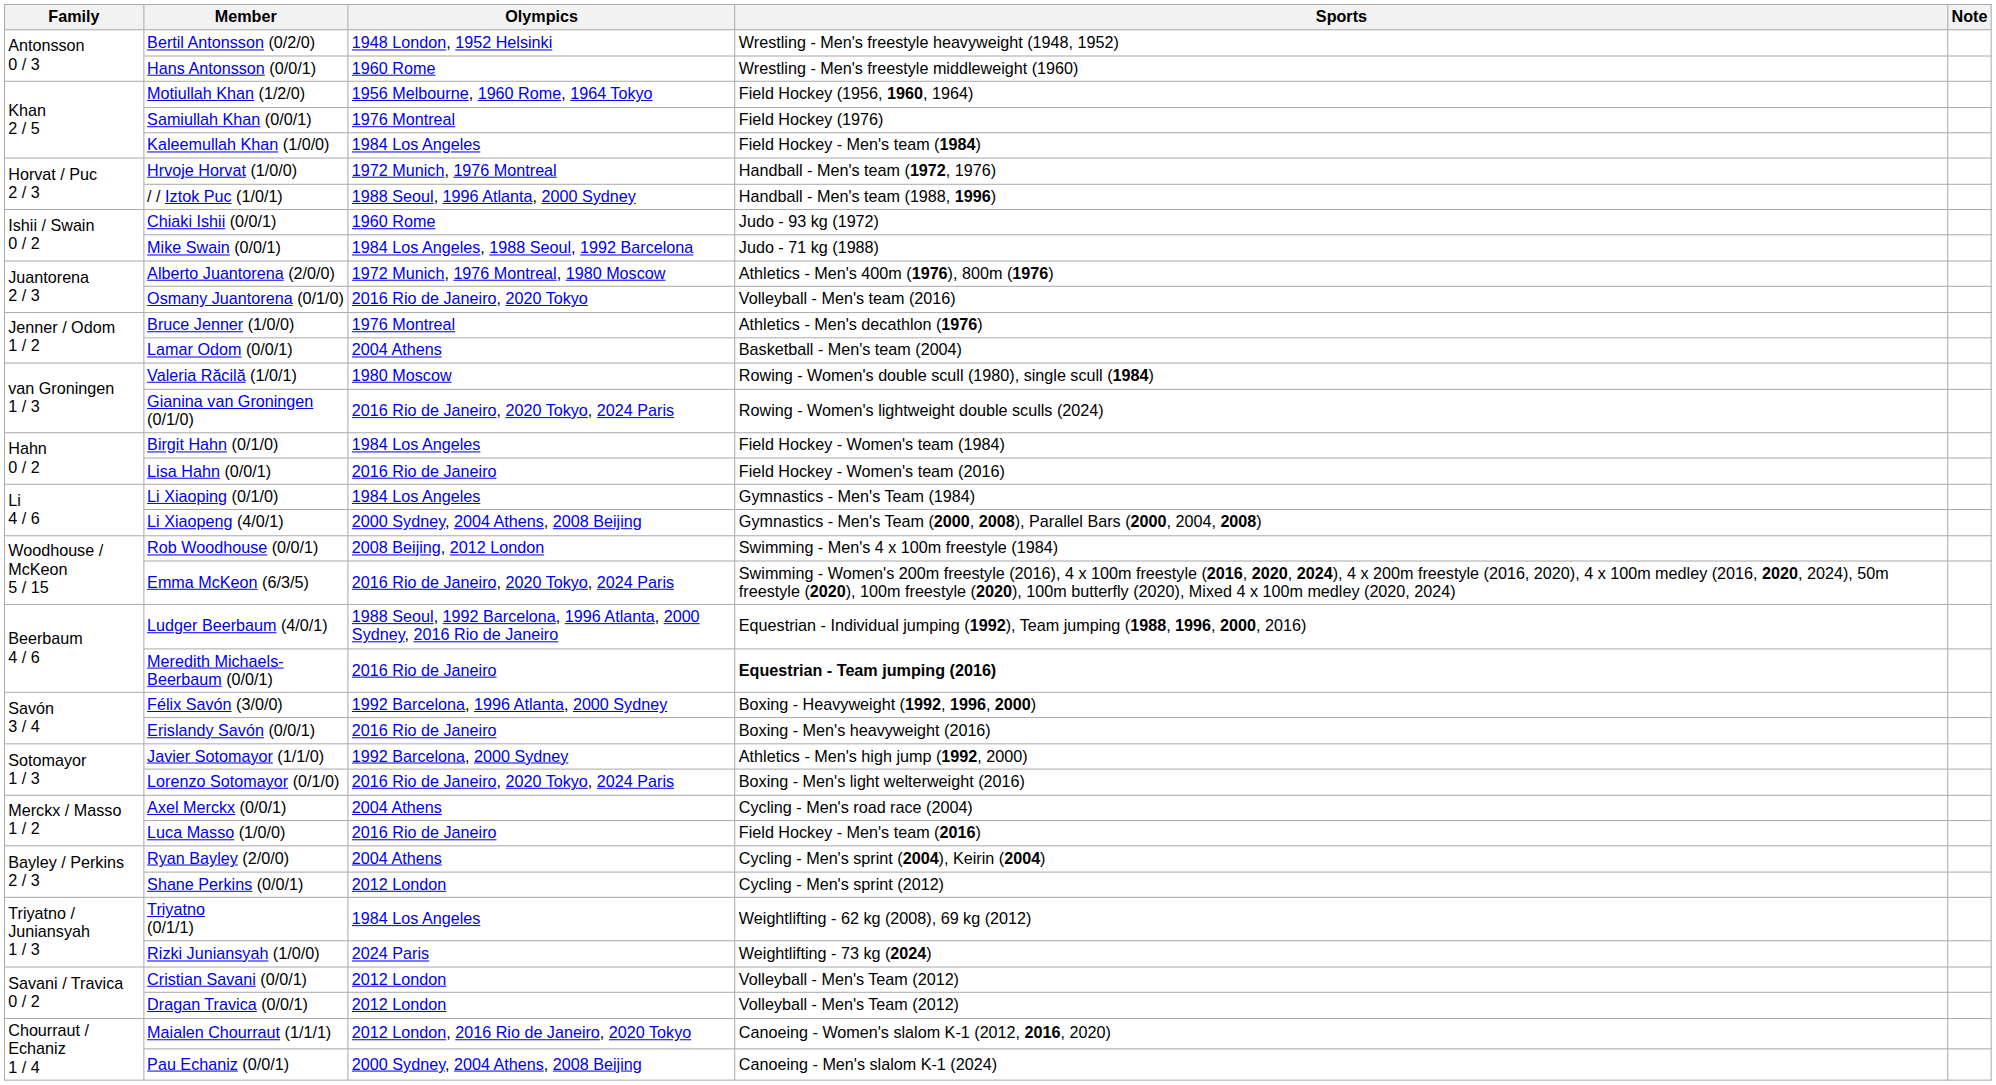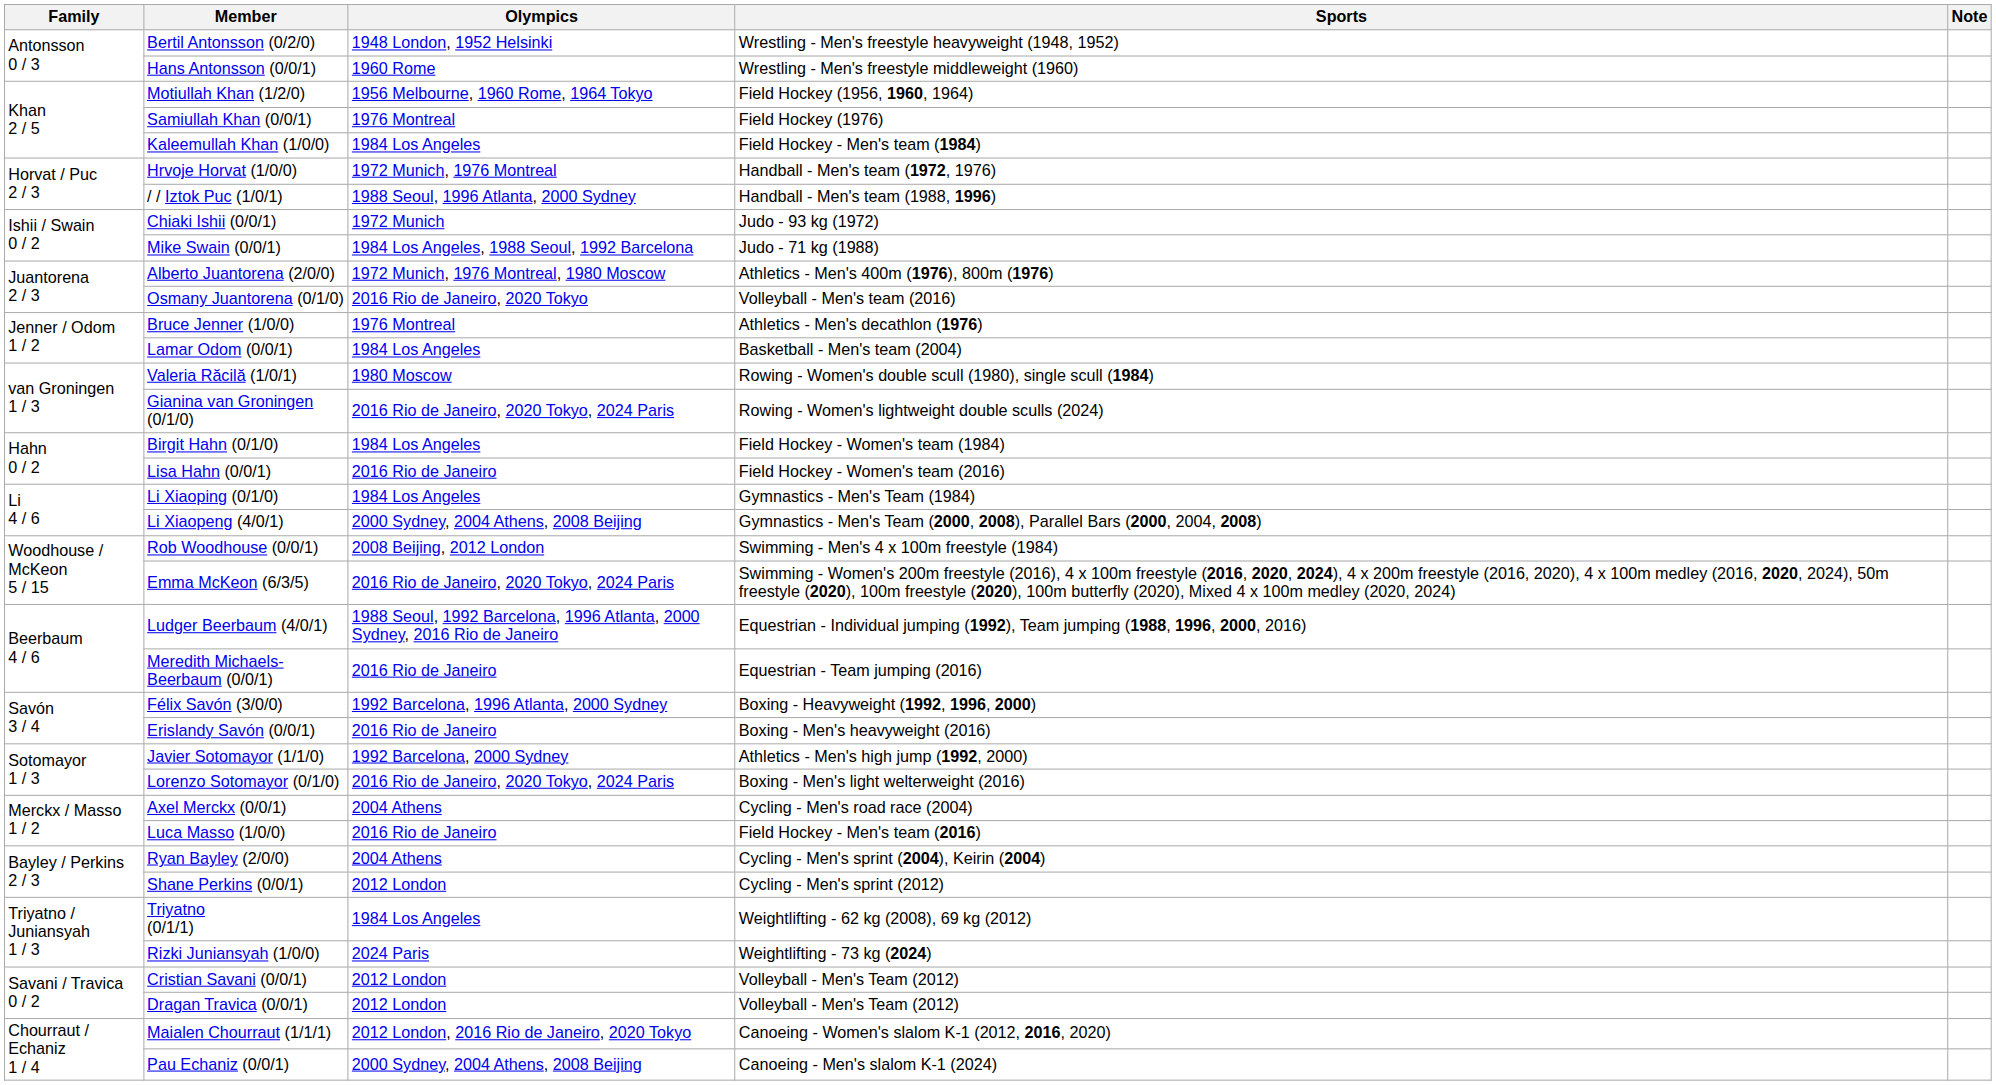Chiaki Ishii (0/0/1) | Olympics: 1960 Rome -> 1972 Munich
Lamar Odom (0/0/1) | Olympics: 2004 Athens -> 1984 Los Angeles
Meredith Michaels-Beerbaum (0/0/1) | Sports: bold -> normal
